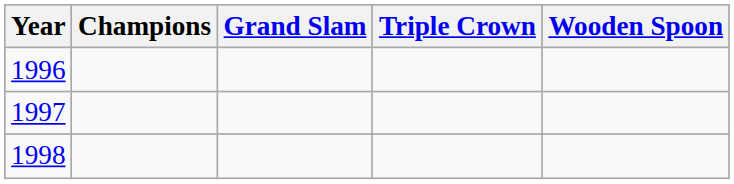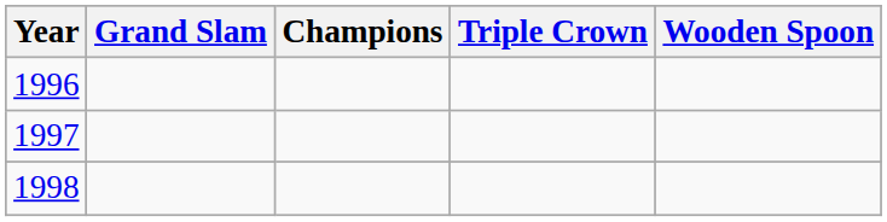columns swapped: Champions <-> Grand Slam
